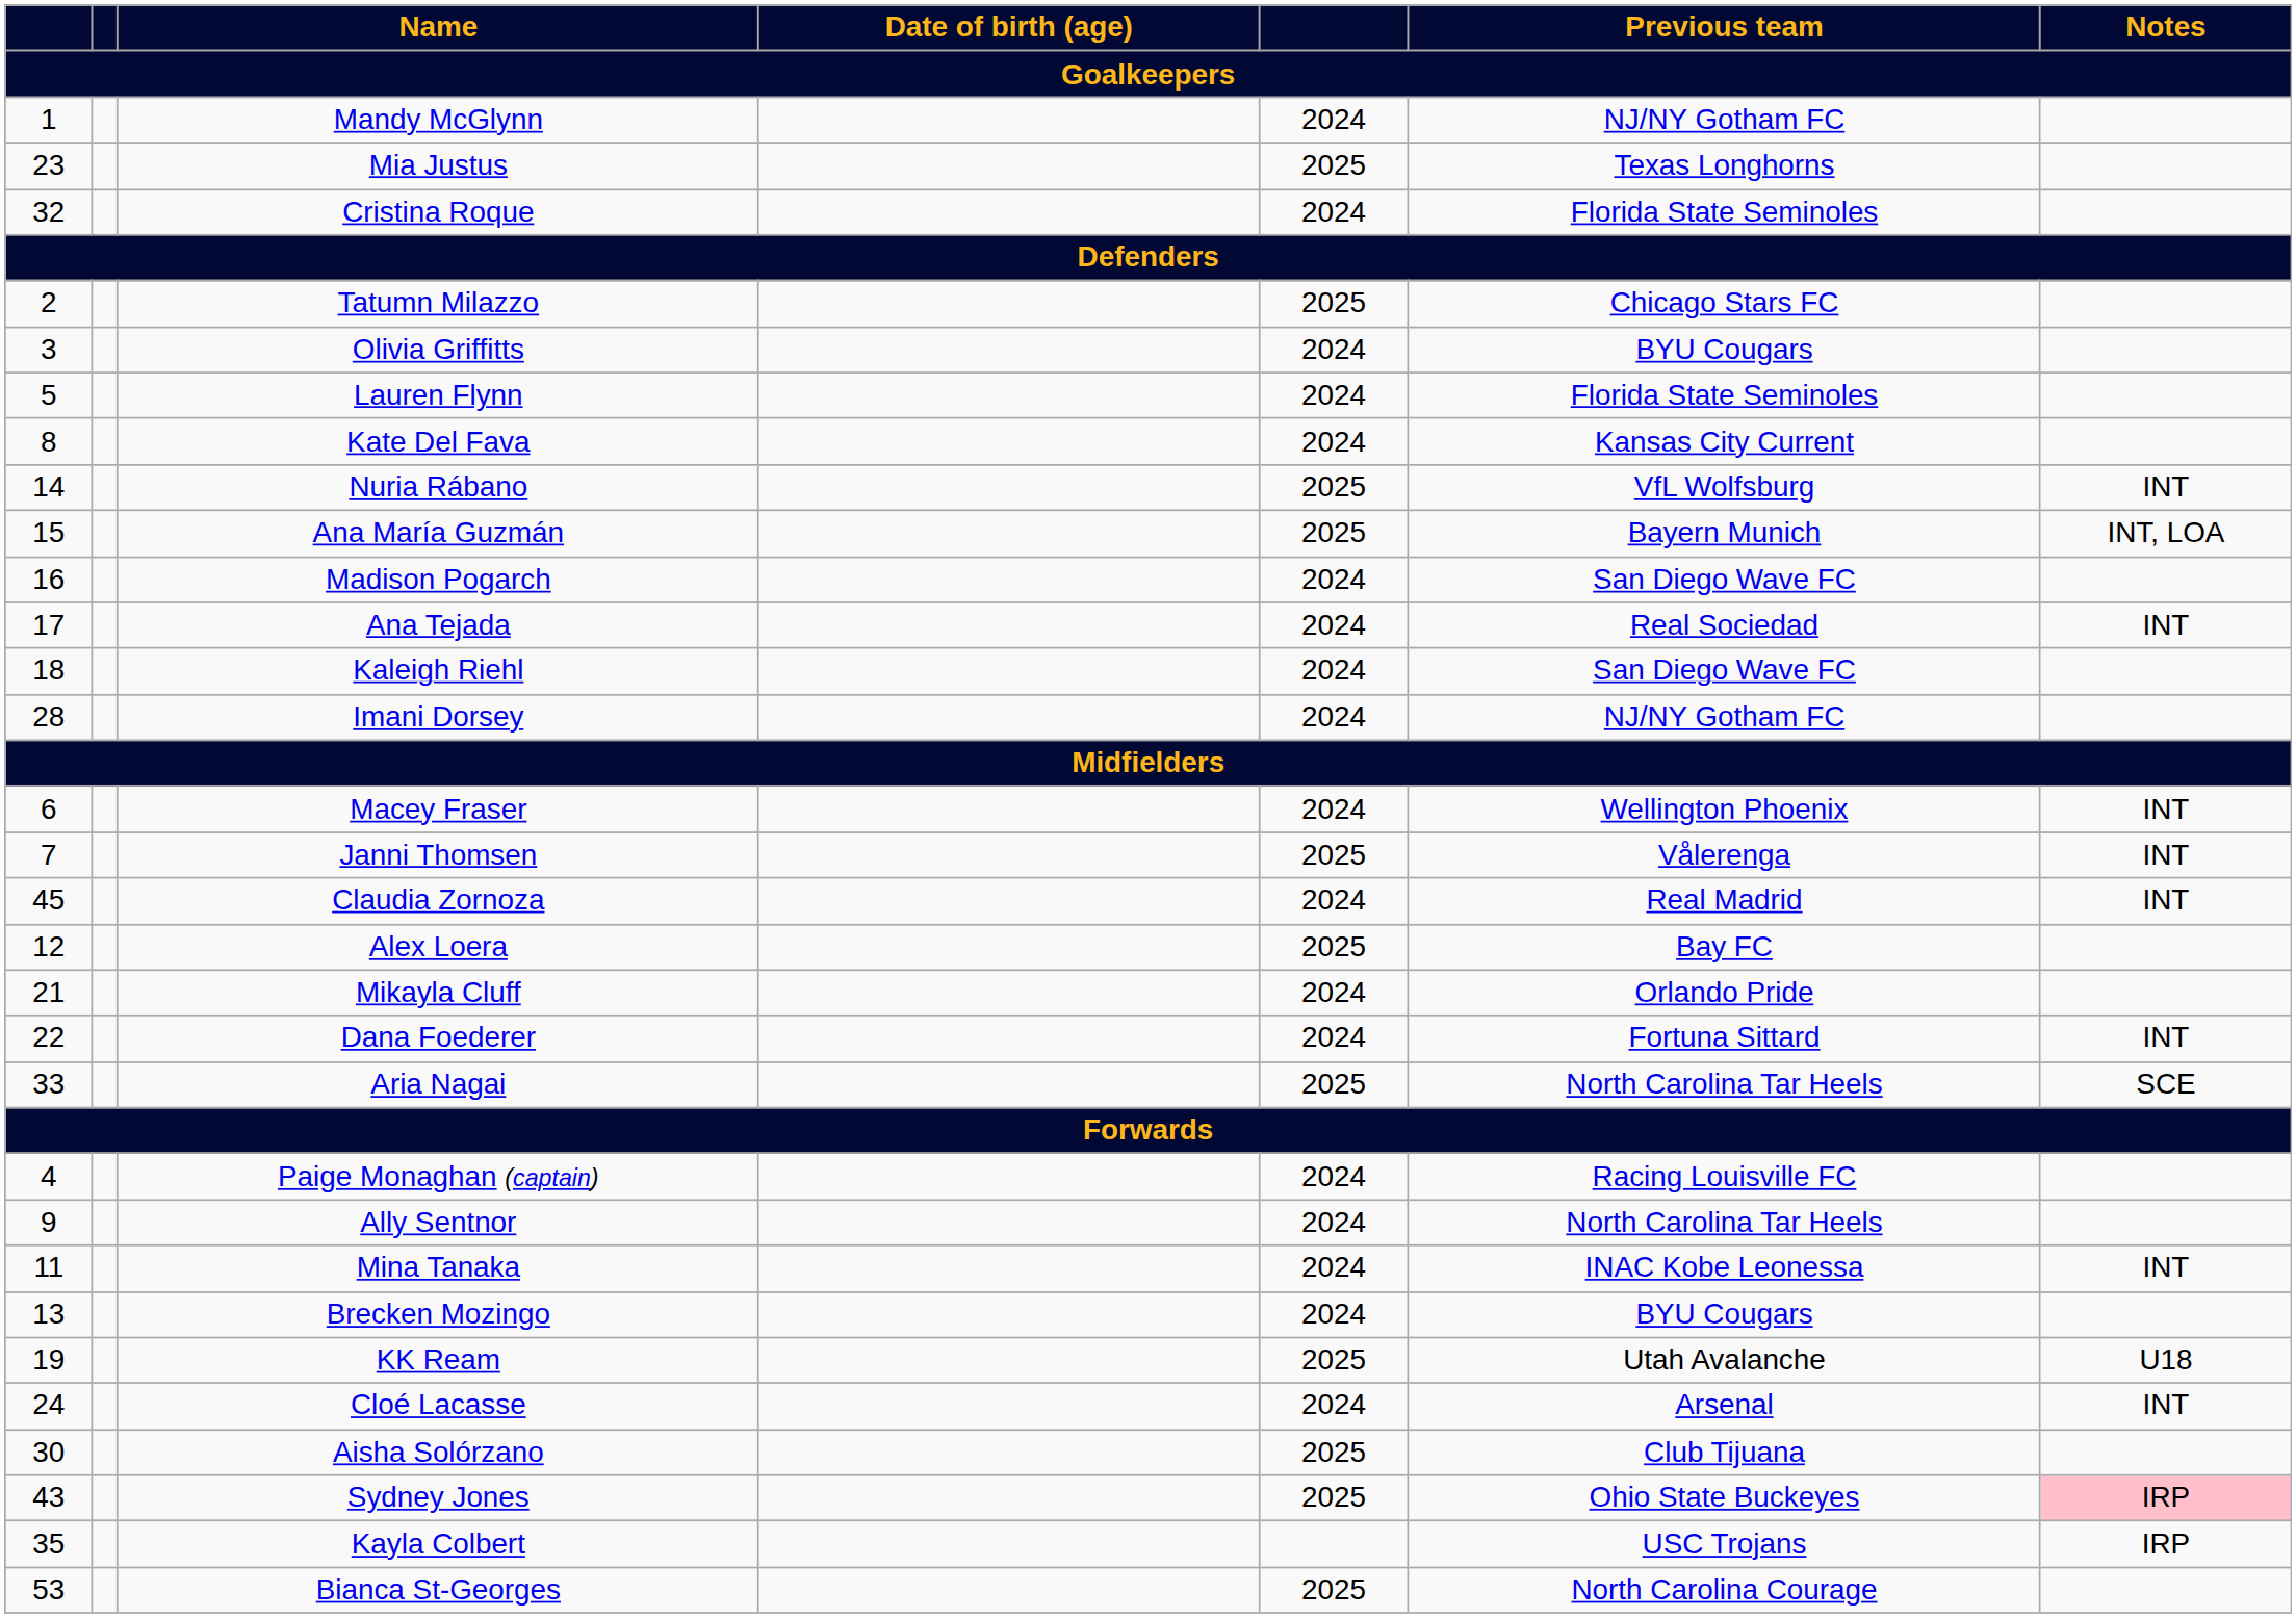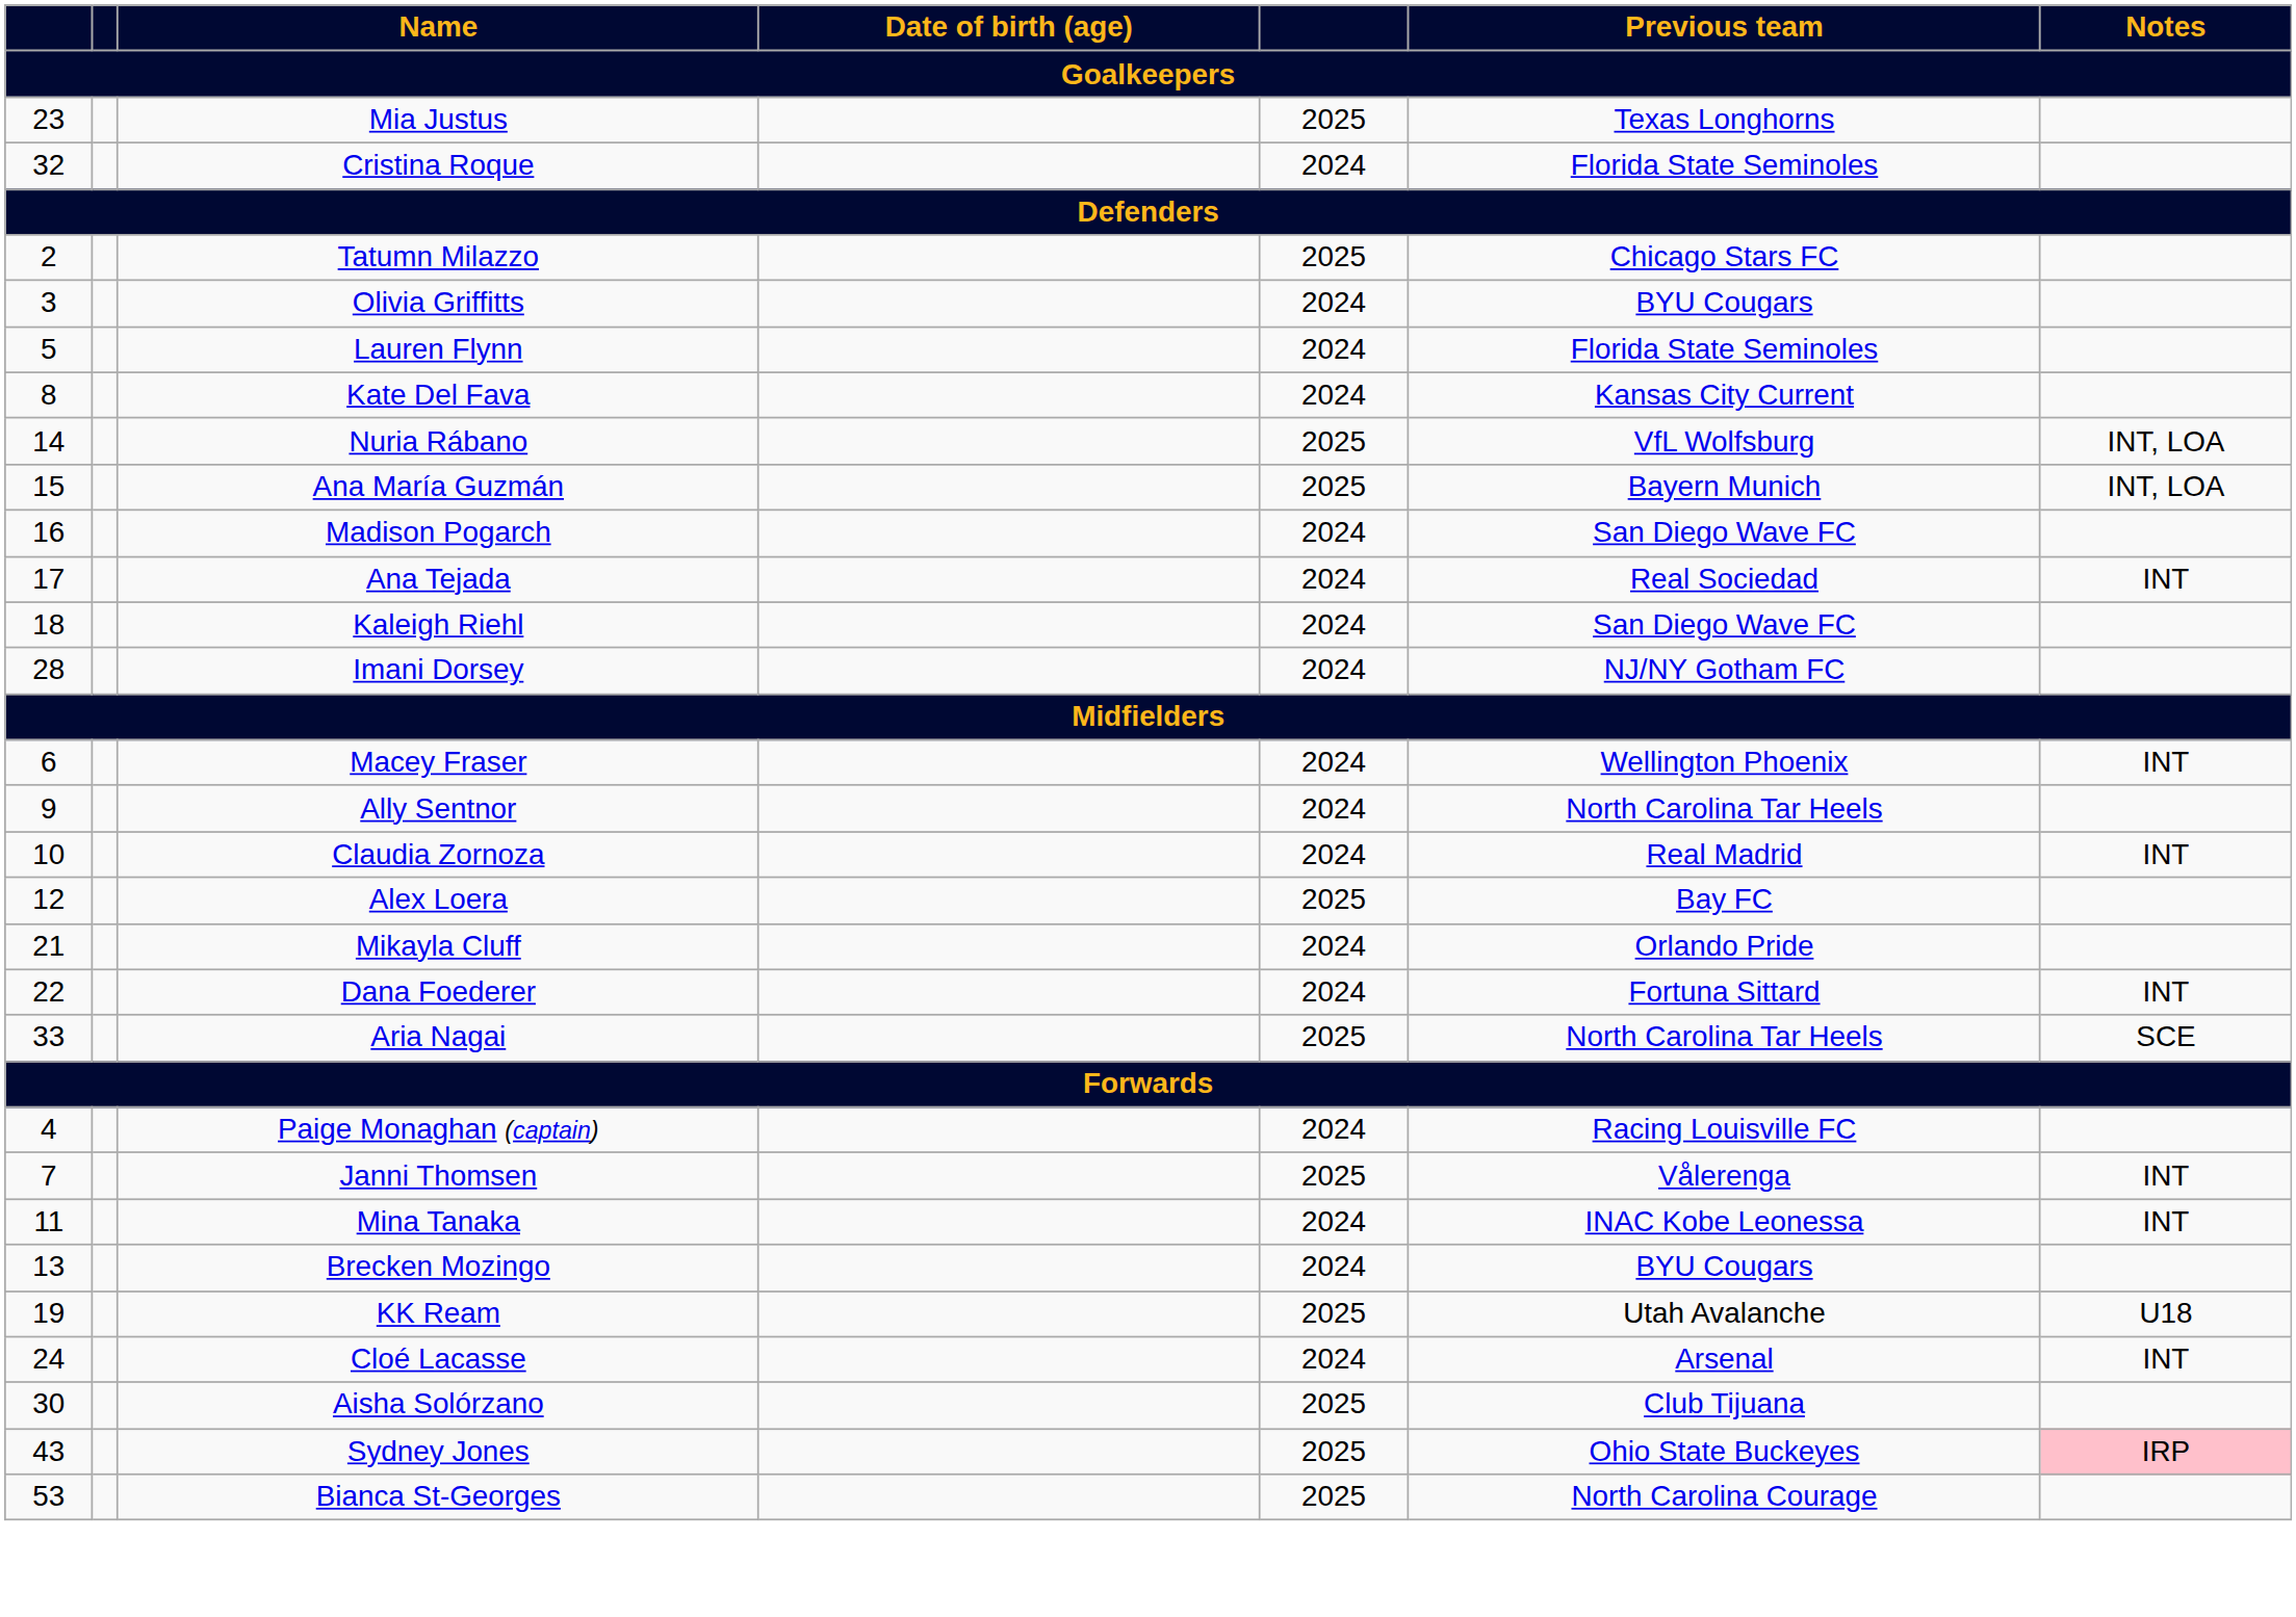- row: 1 | Mandy McGlynn | 2024 | NJ/NY Gotham FC
Nuria Rábano | Notes: INT -> INT, LOA
rows swapped: Janni Thomsen <-> Ally Sentnor
Claudia Zornoza | column 1: 45 -> 10
- row: 35 | Kayla Colbert | USC Trojans | IRP
